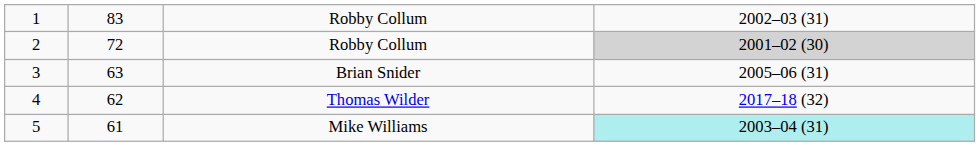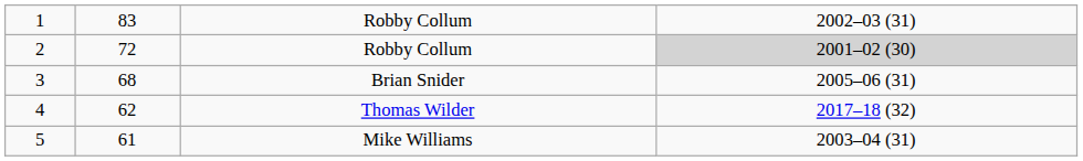Brian Snider | column 2: 63 -> 68
Mike Williams | column 4: paleturquoise background -> no background
